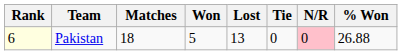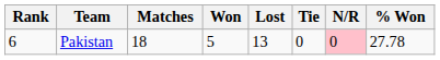Pakistan | Rank: lightyellow background -> no background
Pakistan | % Won: 26.88 -> 27.78
